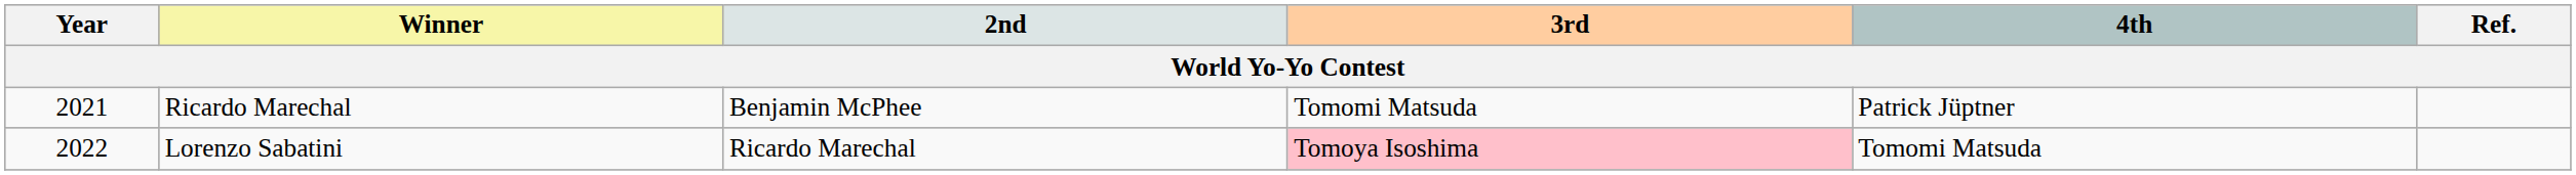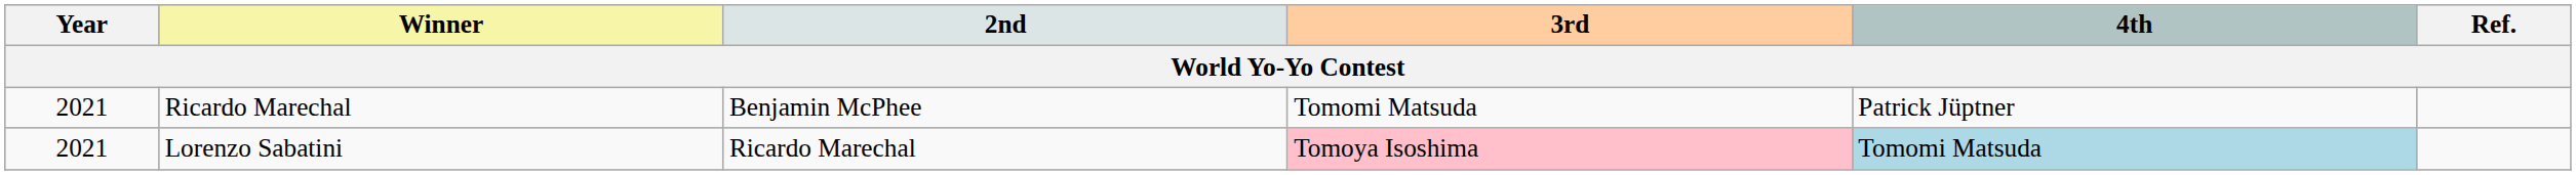Lorenzo Sabatini | Year: 2022 -> 2021
Lorenzo Sabatini | 4th: no background -> lightblue background
